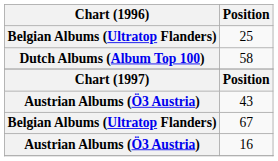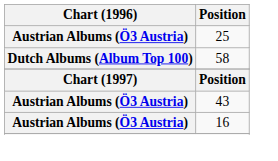25 | Chart (1996): Belgian Albums (Ultratop Flanders) -> Austrian Albums (Ö3 Austria)
- row: Belgian Albums (Ultratop Flanders) | 67
